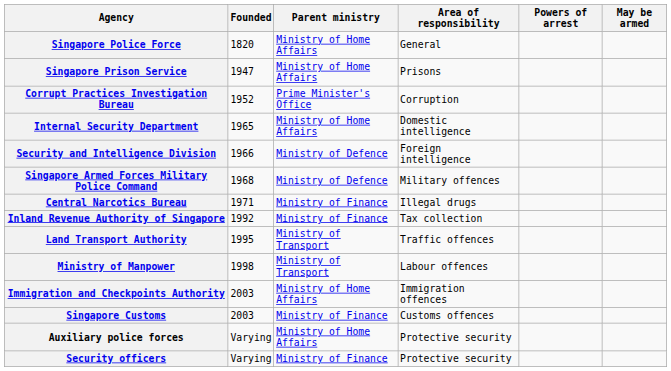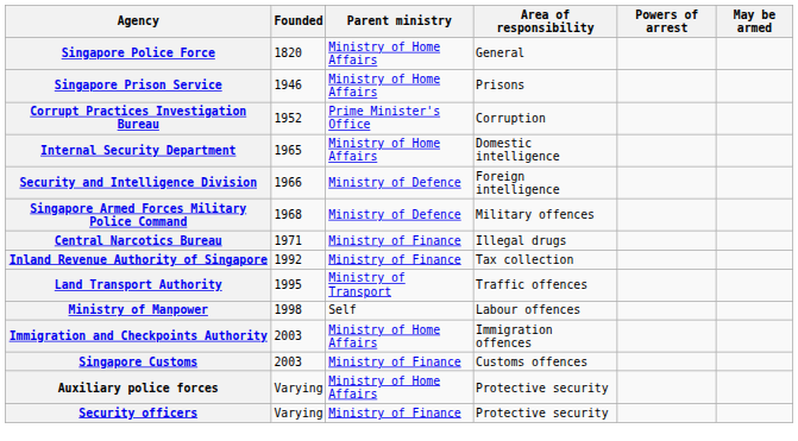Singapore Prison Service | Founded: 1947 -> 1946
Ministry of Manpower | Parent ministry: Ministry of Transport -> Self
